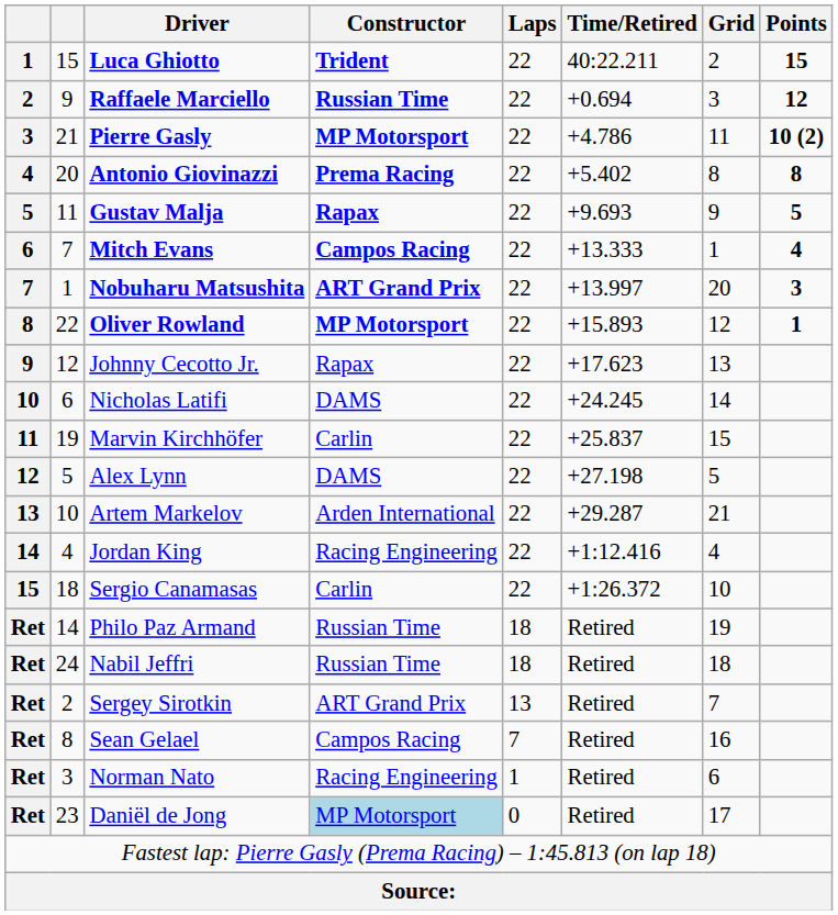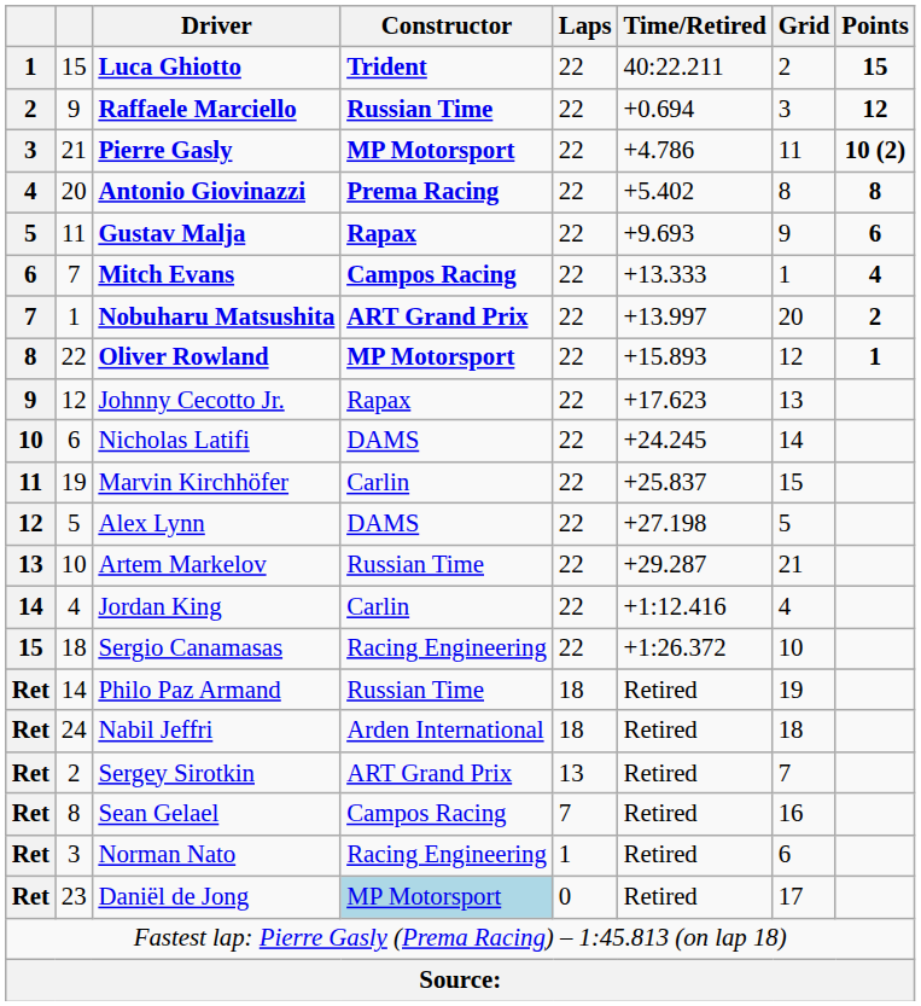Gustav Malja | Points: 5 -> 6
Nobuharu Matsushita | Points: 3 -> 2
Artem Markelov | Constructor: Arden International -> Russian Time
Jordan King | Constructor: Racing Engineering -> Carlin
Sergio Canamasas | Constructor: Carlin -> Racing Engineering
Nabil Jeffri | Constructor: Russian Time -> Arden International
